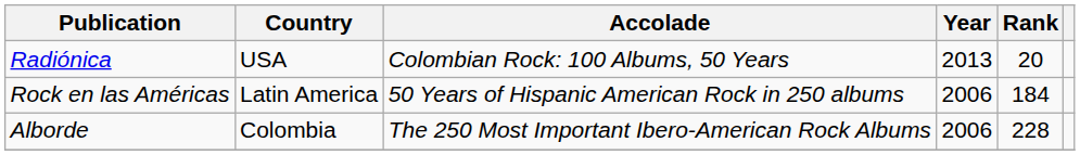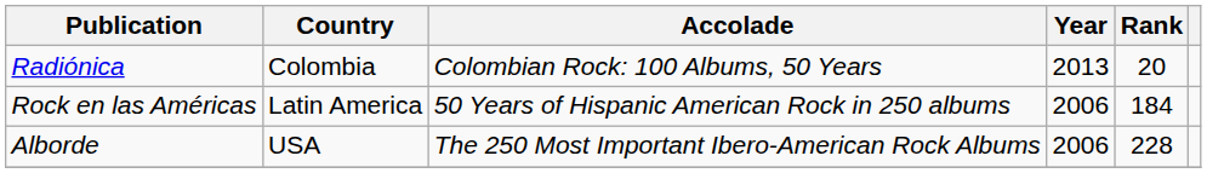Radiónica | Country: USA -> Colombia
Alborde | Country: Colombia -> USA
